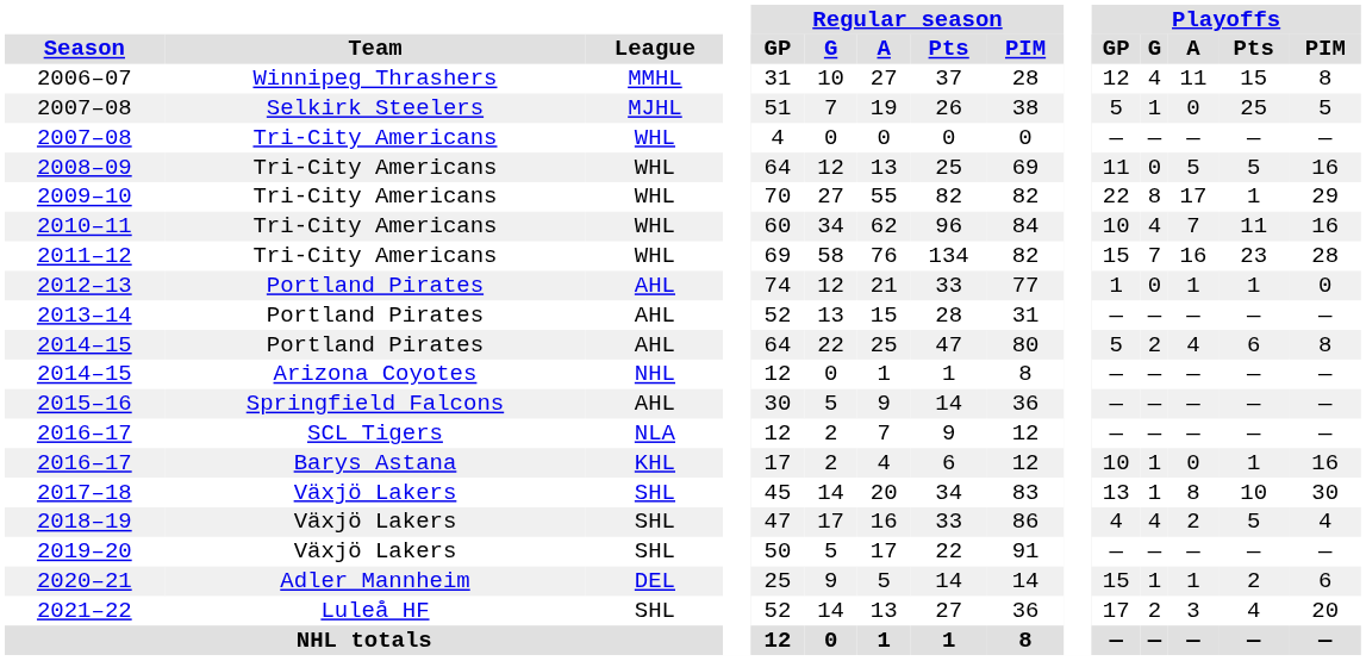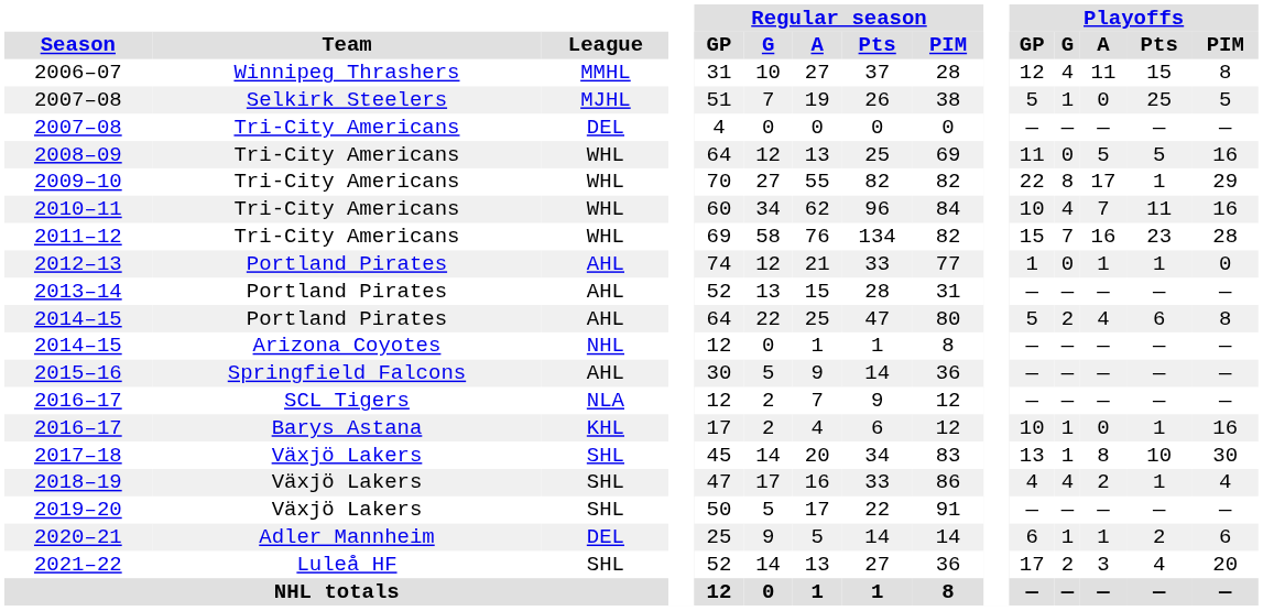2007–08 / Tri-City Americans | League: WHL -> DEL
2018–19 | Playoffs / Pts: 5 -> 1
2020–21 | Playoffs / GP: 15 -> 6
